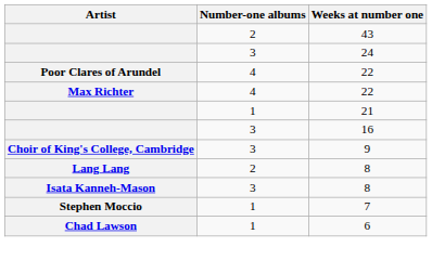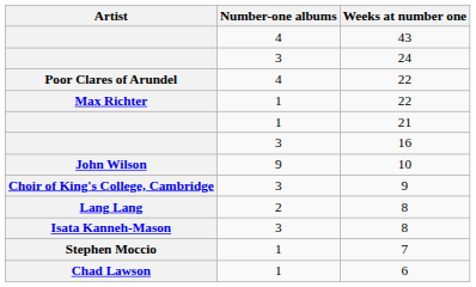43 | Number-one albums: 2 -> 4
Max Richter / 22 | Number-one albums: 4 -> 1
+ row: John Wilson | 9 | 10
